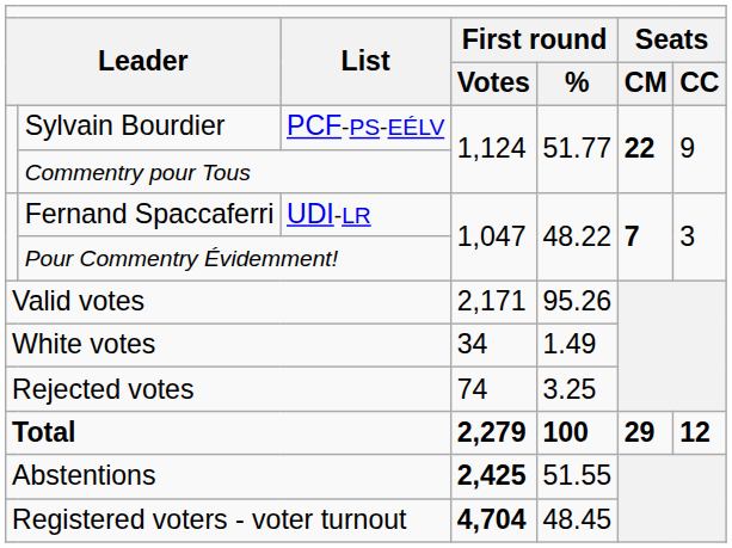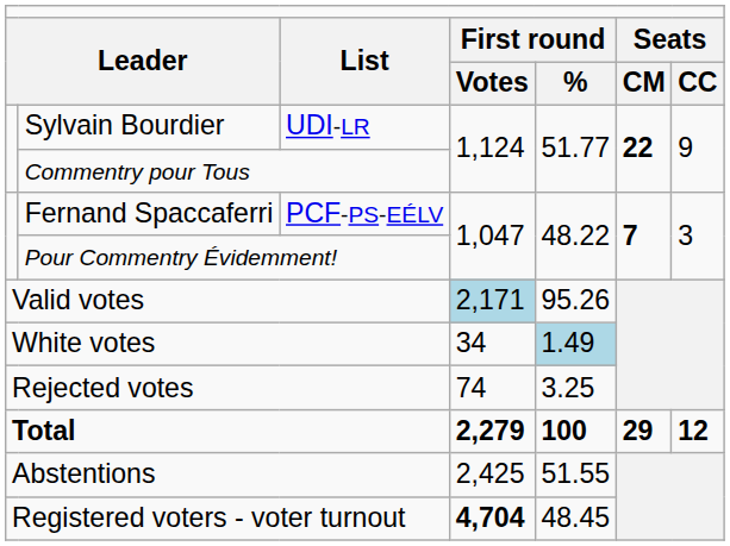Sylvain Bourdier | column 3: PCF-PS-EÉLV -> UDI-LR
Fernand Spaccaferri | column 3: UDI-LR -> PCF-PS-EÉLV
Valid votes | column 4: no background -> lightblue background
White votes | column 5: no background -> lightblue background
Abstentions | column 4: bold -> normal
